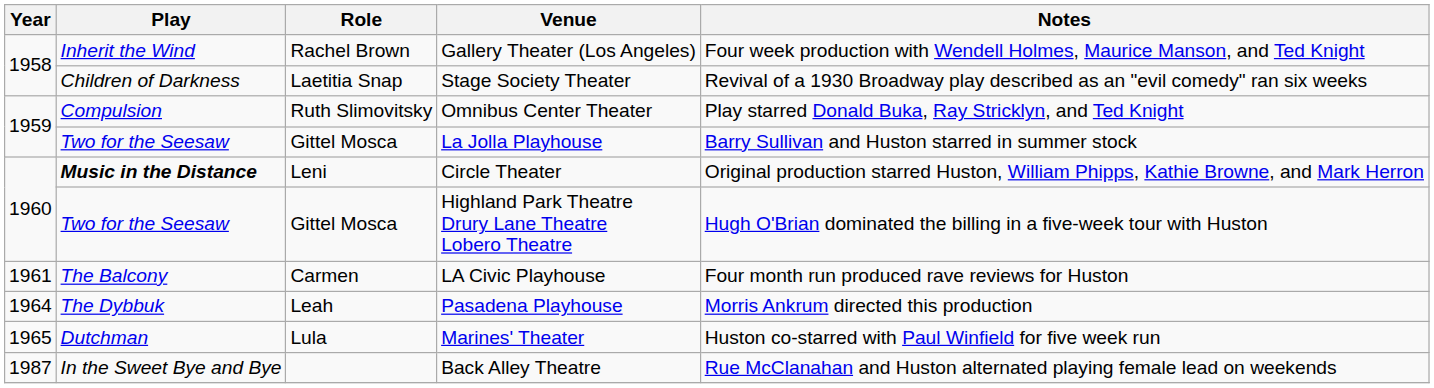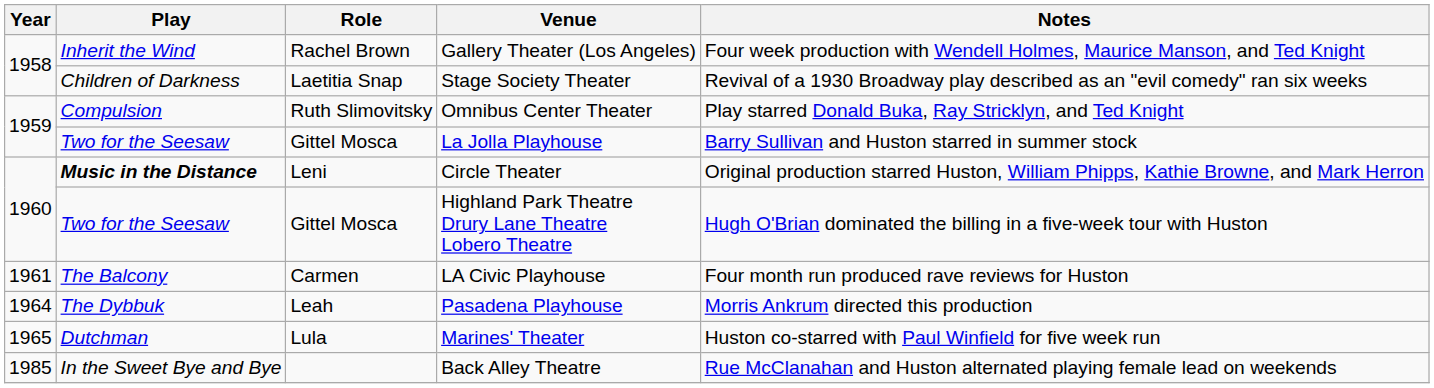Back Alley Theatre | Year: 1987 -> 1985
